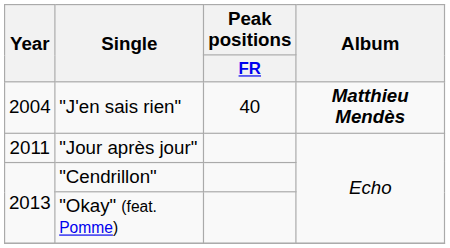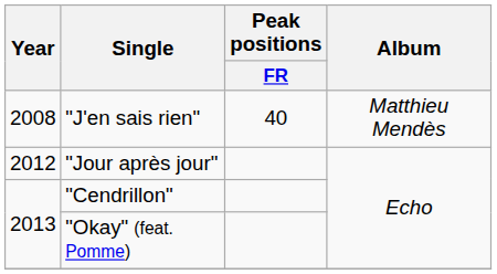"J'en sais rien" | Year: 2004 -> 2008
"J'en sais rien" | Album: bold -> normal
"Jour après jour" | Year: 2011 -> 2012
